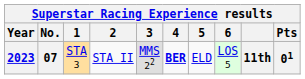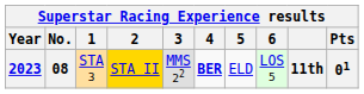2023 | No.: 07 -> 08
2023 | 2: no background -> gold background
